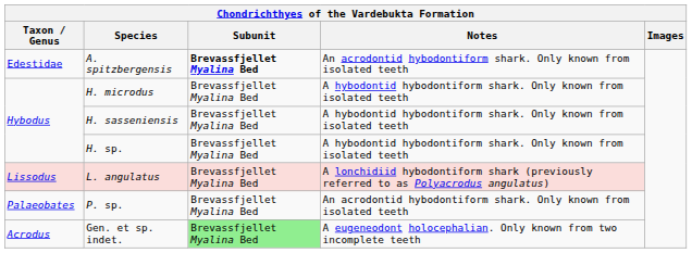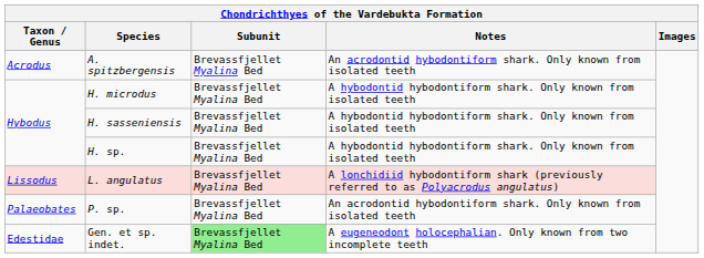A. spitzbergensis | Taxon / Genus: Edestidae -> Acrodus
A. spitzbergensis | Subunit: bold -> normal
Gen. et sp. indet. | Taxon / Genus: Acrodus -> Edestidae
